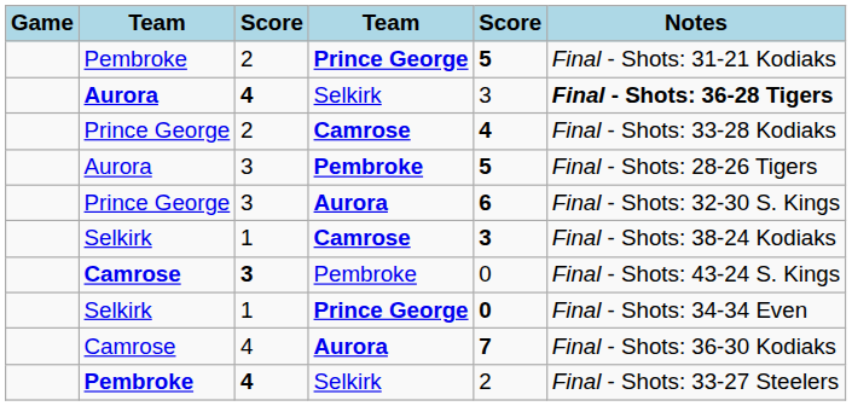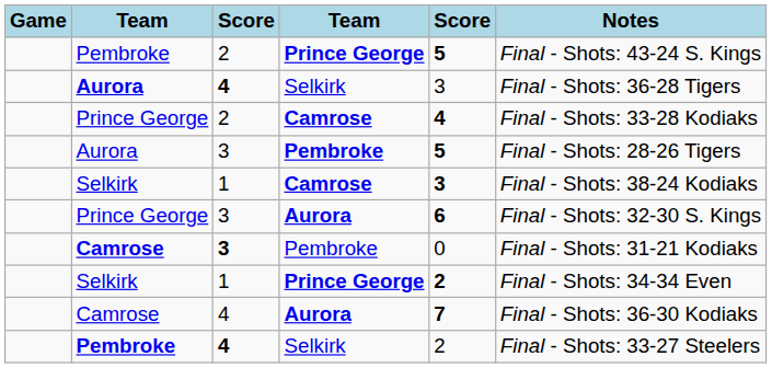Pembroke / Prince George | Notes: Final - Shots: 31-21 Kodiaks -> Final - Shots: 43-24 S. Kings
Aurora / Selkirk | Notes: bold -> normal
rows swapped: Selkirk / Camrose <-> Prince George / Aurora
Camrose / Pembroke | Notes: Final - Shots: 43-24 S. Kings -> Final - Shots: 31-21 Kodiaks
Selkirk / Prince George | column 5: 0 -> 2
